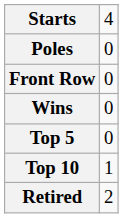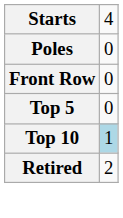- row: Wins | 0
Top 10 | column 2: no background -> lightblue background
